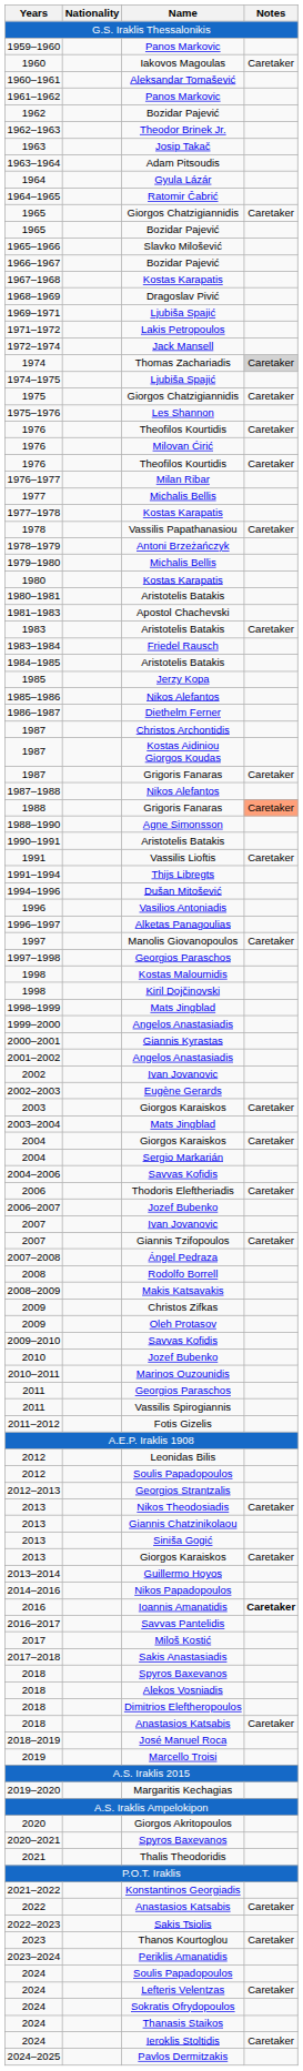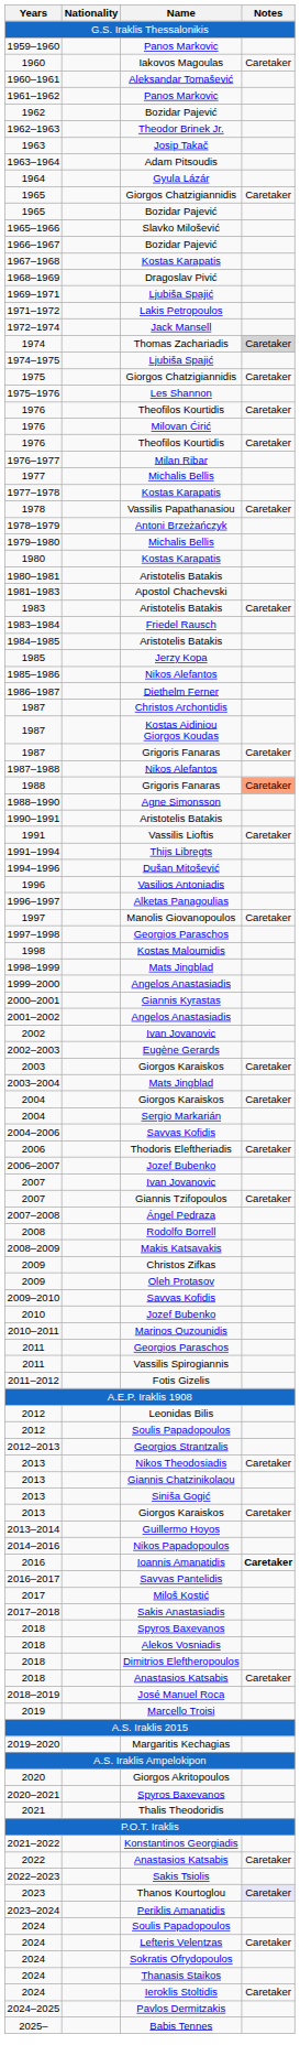- row: 1964–1965 | Ratomir Čabrić
- row: 1998 | Kiril Dojčinovski
2023 | Notes: no background -> lavender background
+ row: 2025– | Babis Tennes
